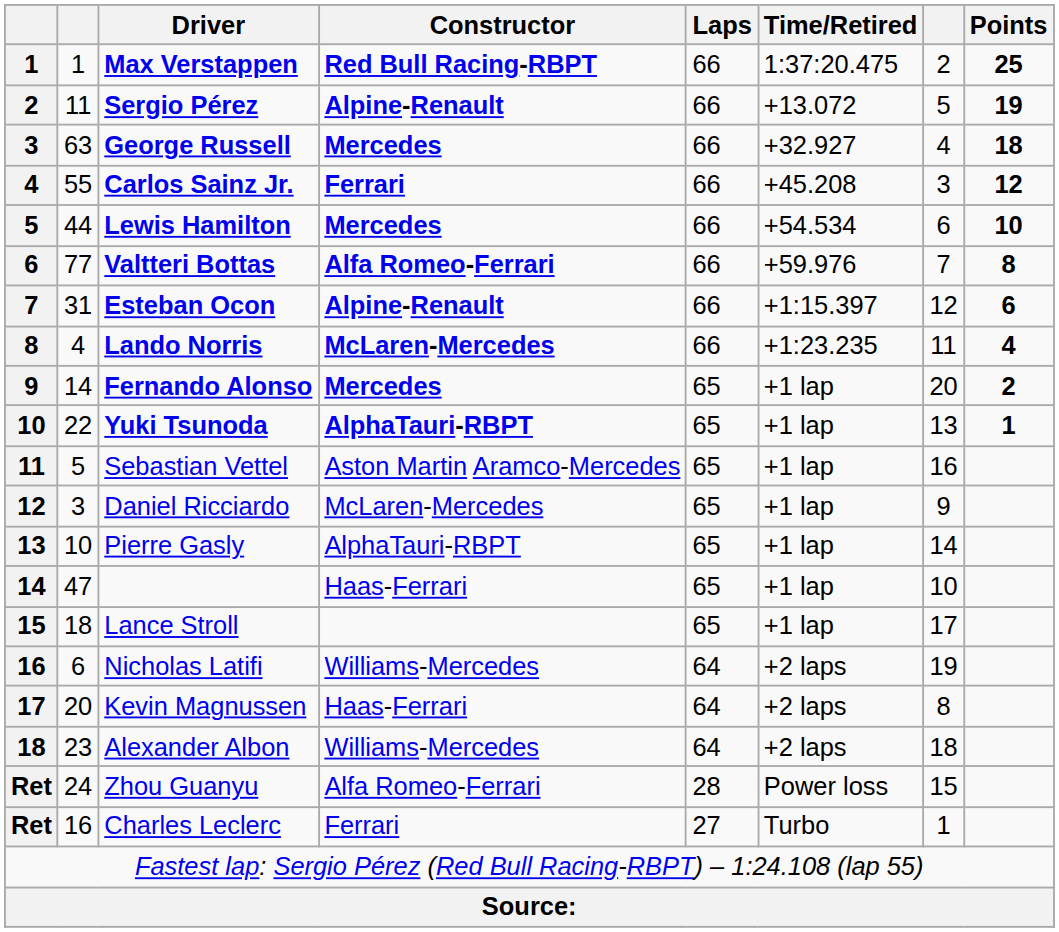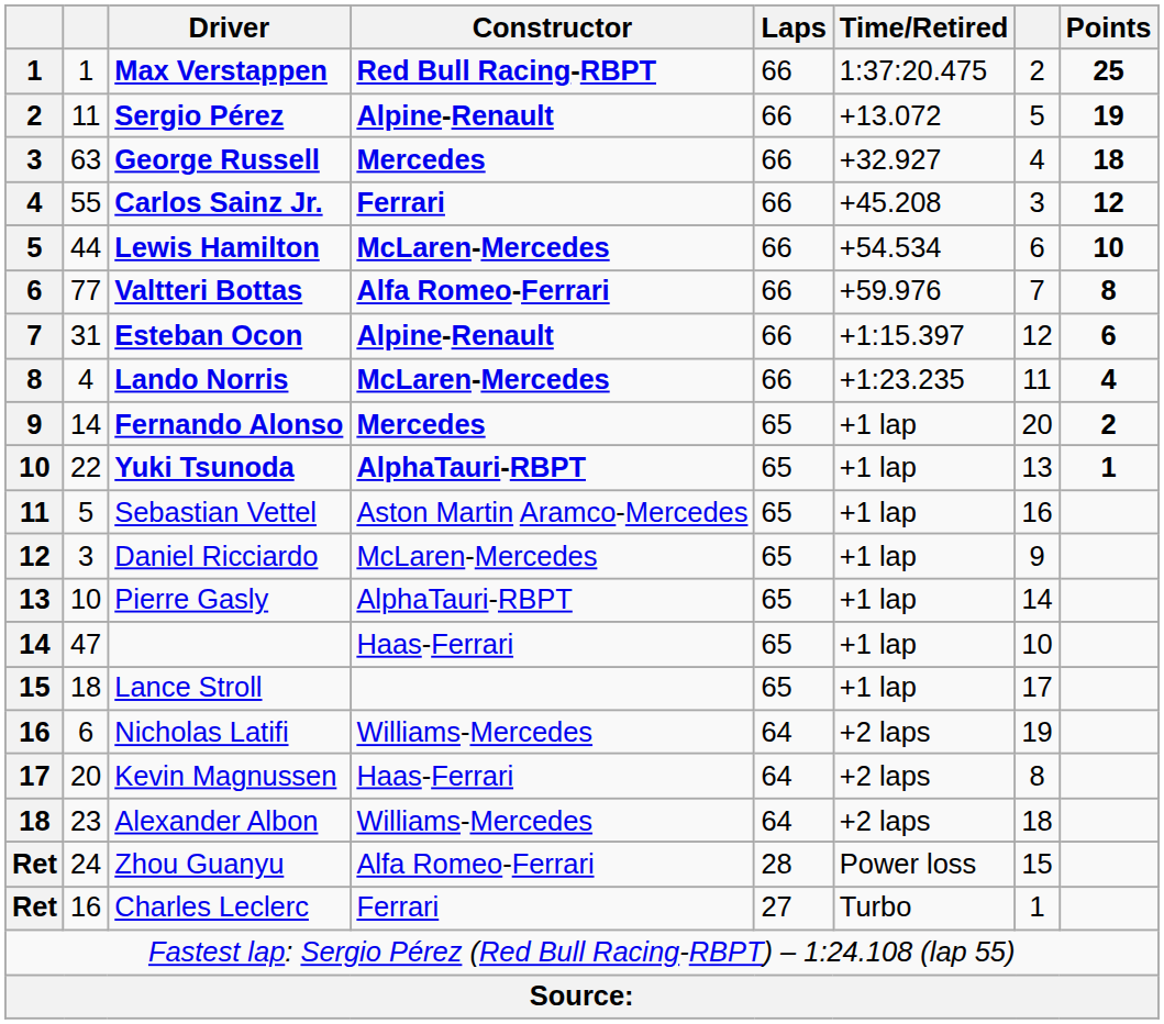Lewis Hamilton | Constructor: Mercedes -> McLaren-Mercedes
